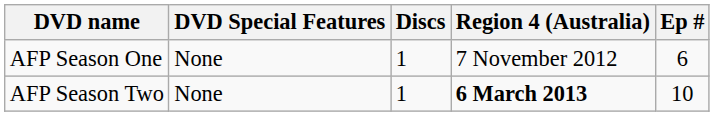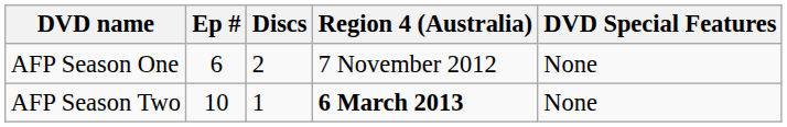columns swapped: Ep # <-> DVD Special Features
AFP Season One | Discs: 1 -> 2
